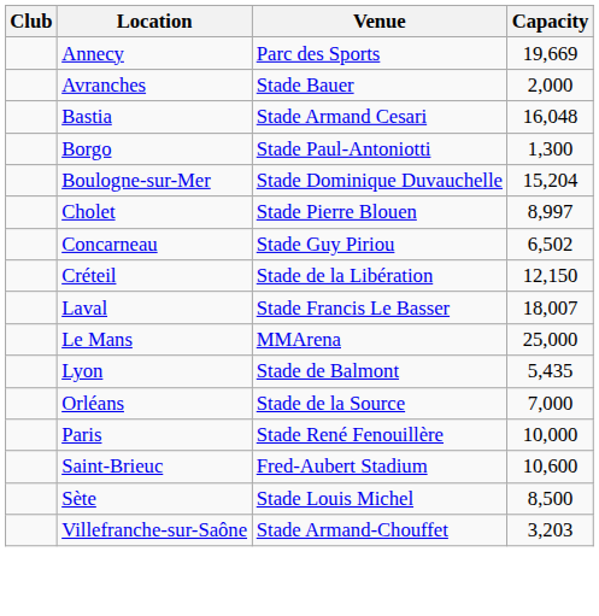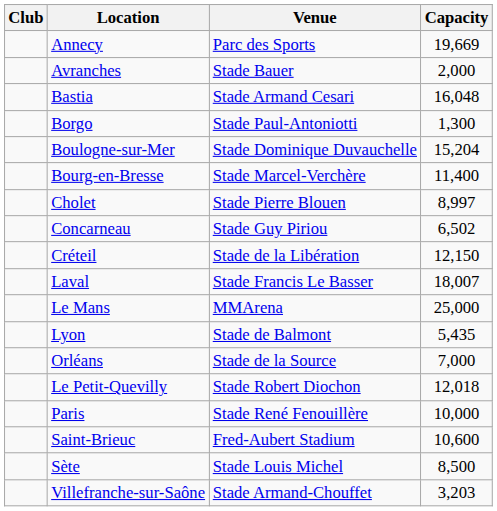+ row: Bourg-en-Bresse | Stade Marcel-Verchère | 11,400
+ row: Le Petit-Quevilly | Stade Robert Diochon | 12,018
